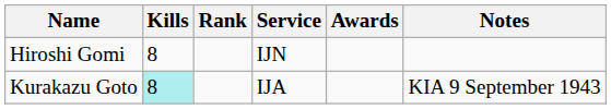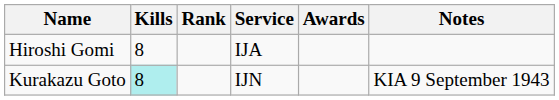Hiroshi Gomi | Service: IJN -> IJA
Kurakazu Goto | Service: IJA -> IJN
